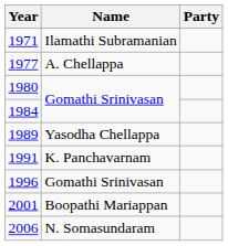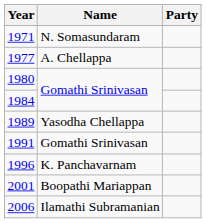1971 | Name: Ilamathi Subramanian -> N. Somasundaram
1991 | Name: K. Panchavarnam -> Gomathi Srinivasan
1996 | Name: Gomathi Srinivasan -> K. Panchavarnam
2006 | Name: N. Somasundaram -> Ilamathi Subramanian
